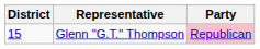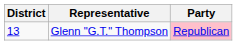Glenn "G.T." Thompson | District: 15 -> 13
